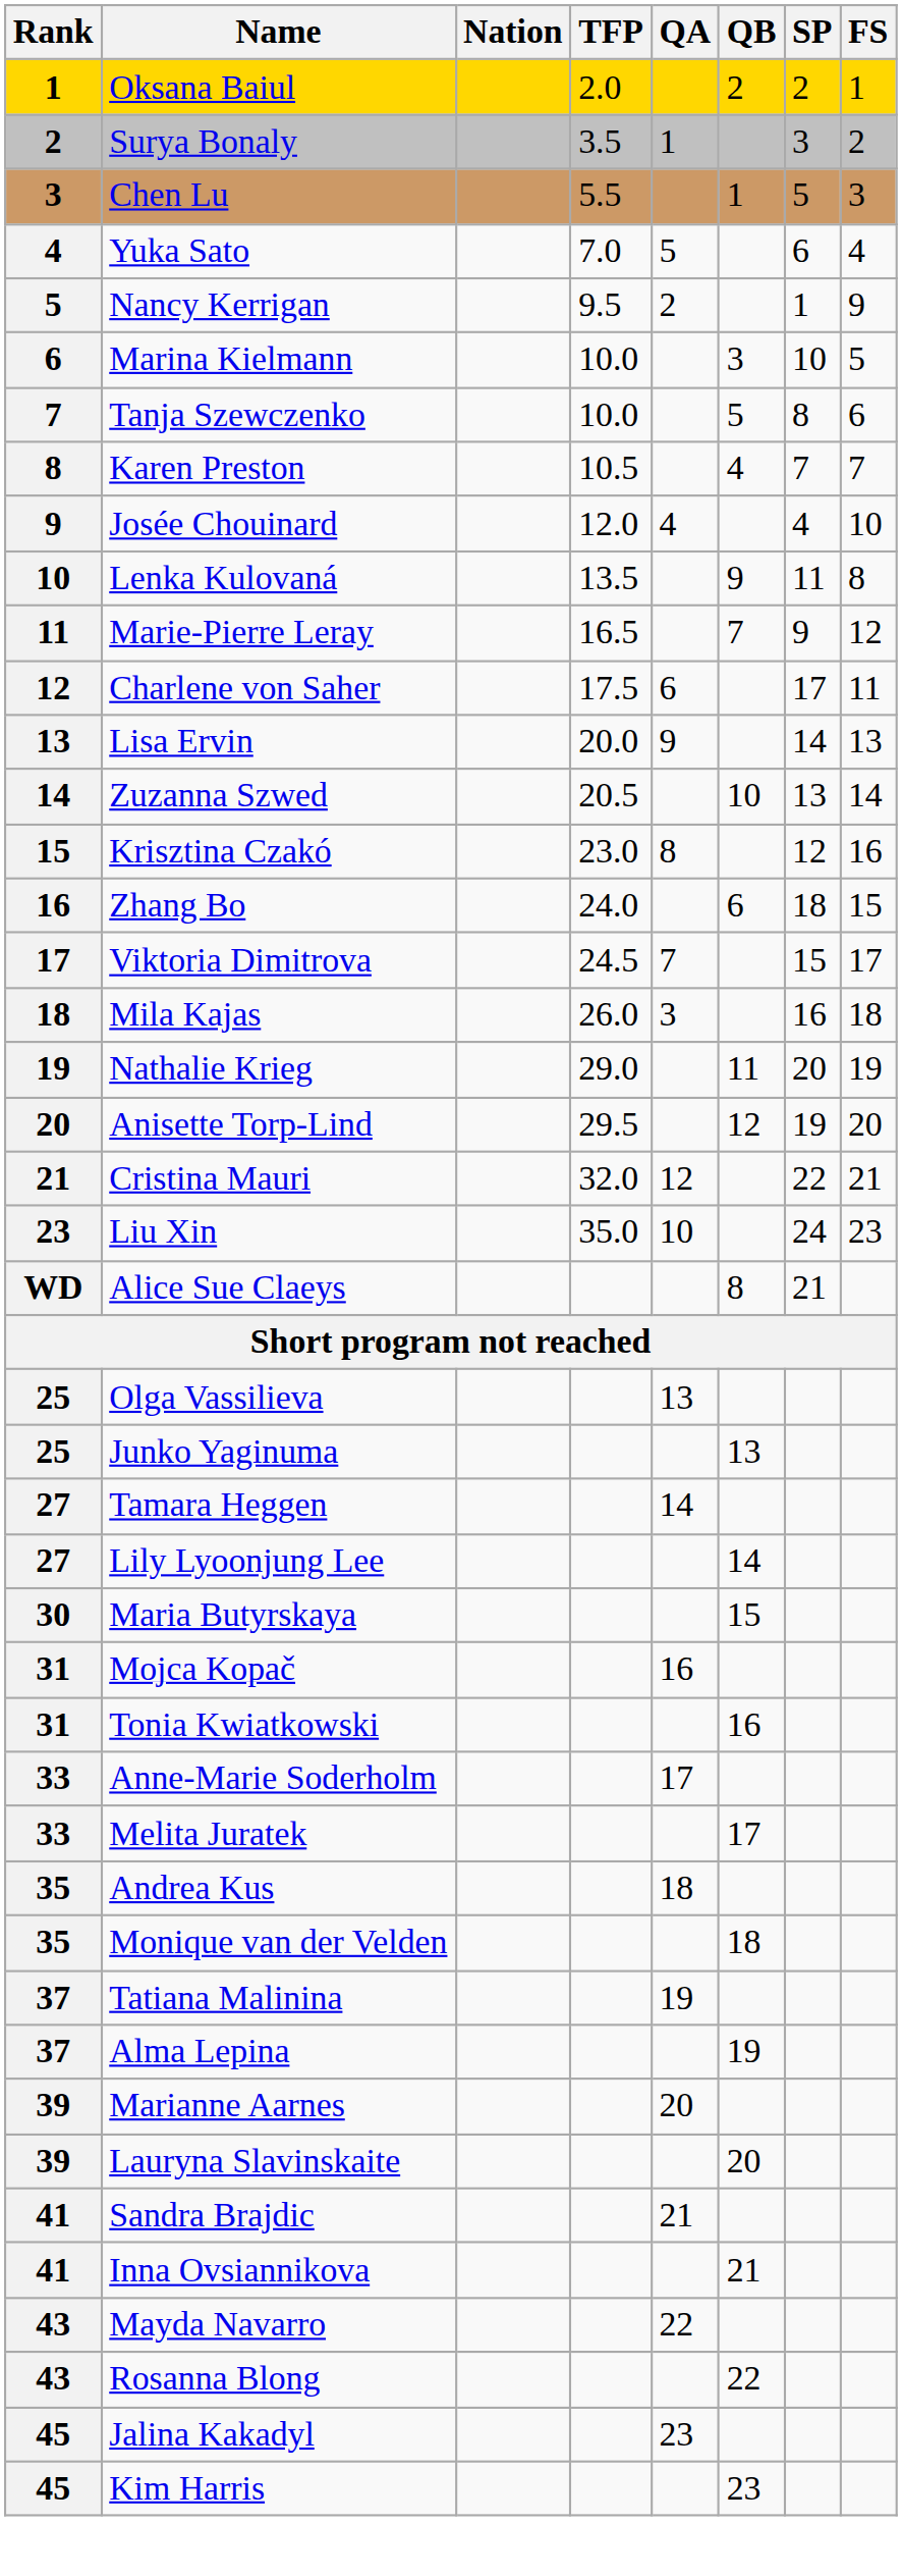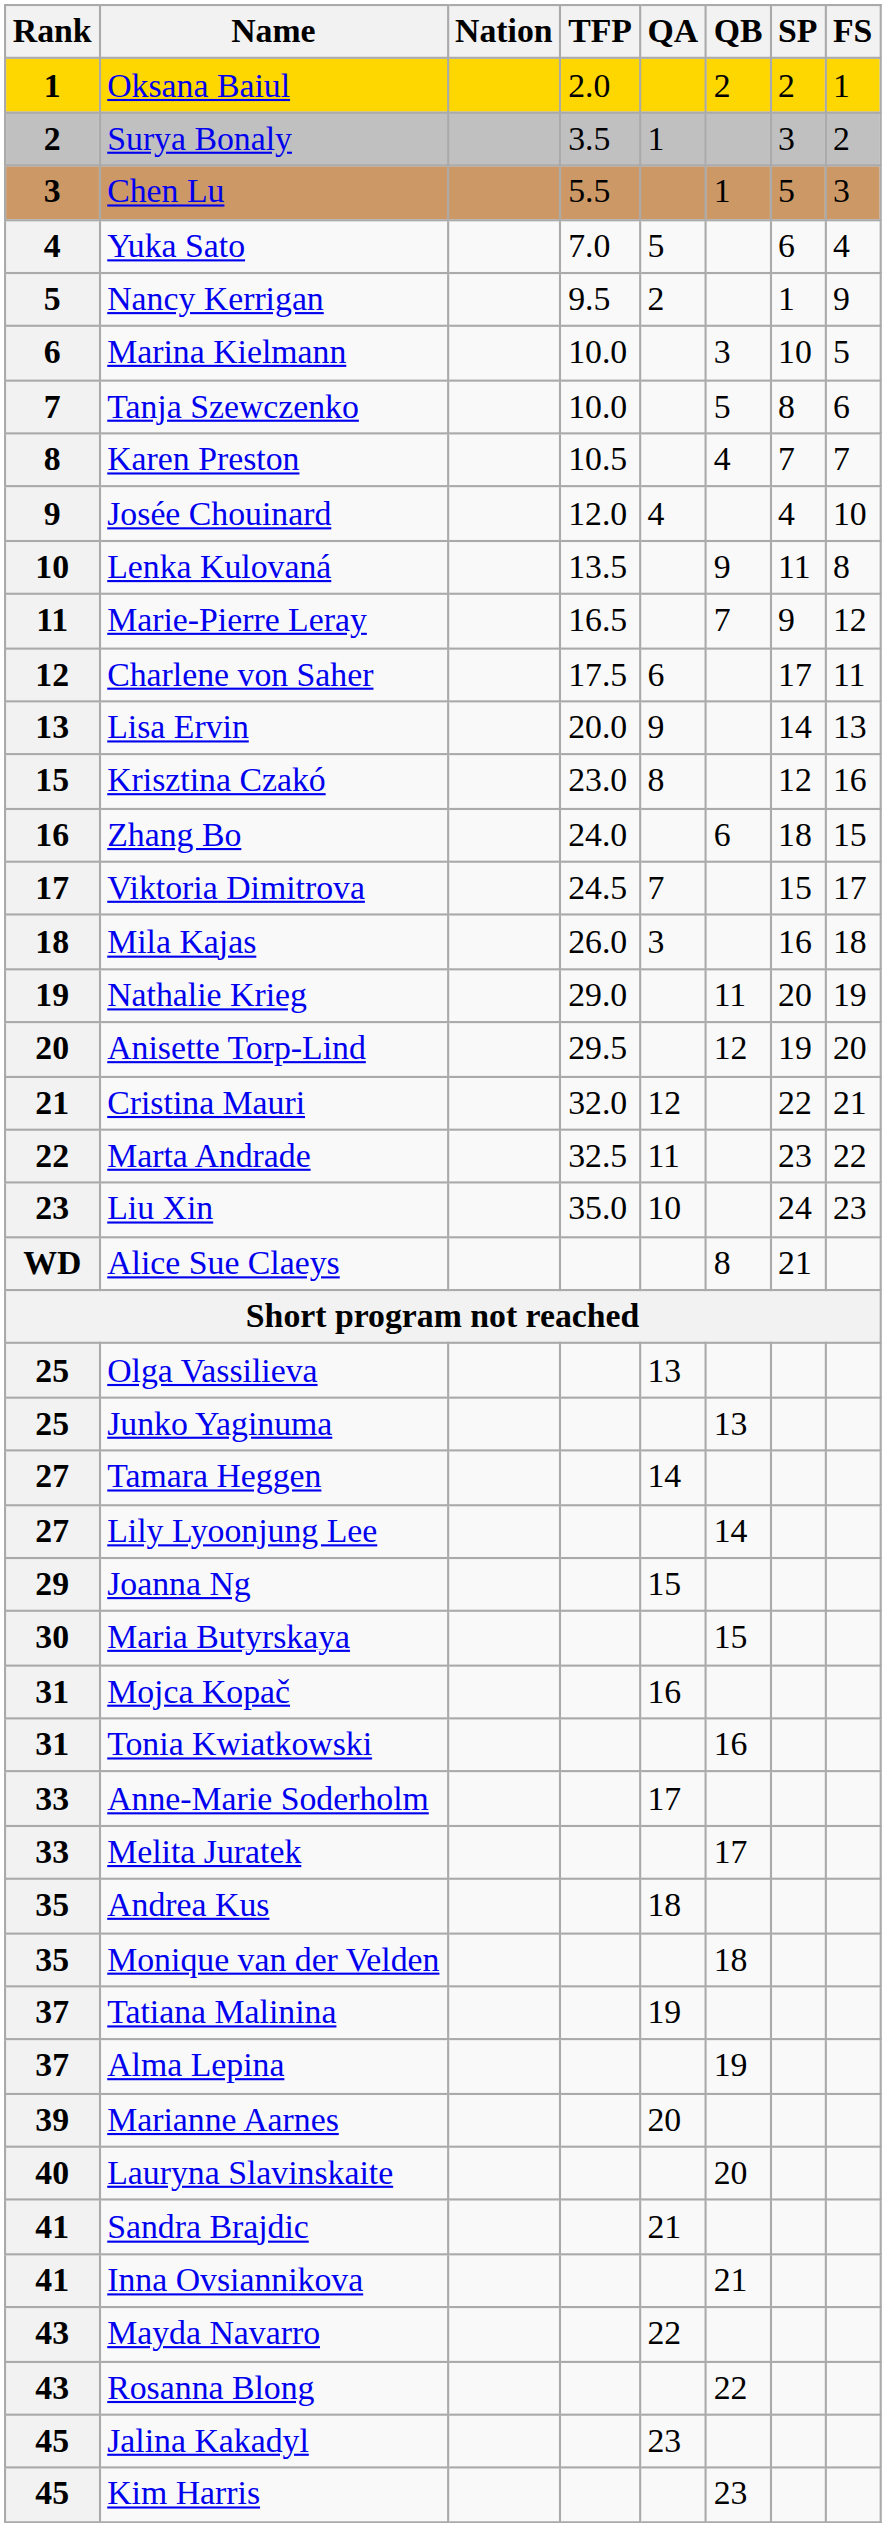- row: 14 | Zuzanna Szwed | 20.5 | 10 | 13 | 14
+ row: 22 | Marta Andrade | 32.5 | 11 | 23 | 22
+ row: 29 | Joanna Ng | 15
Lauryna Slavinskaite | Rank: 39 -> 40
